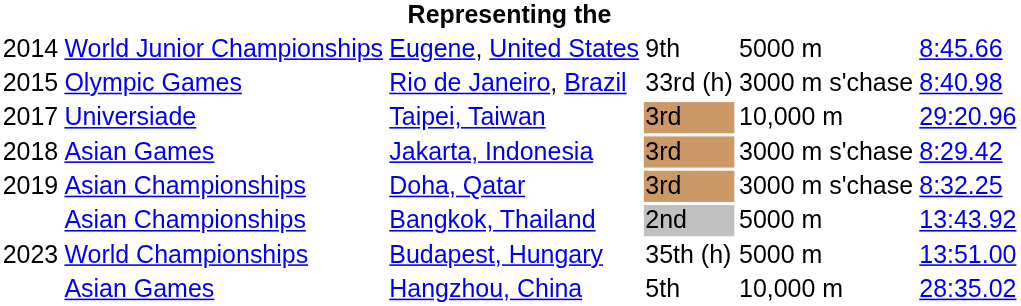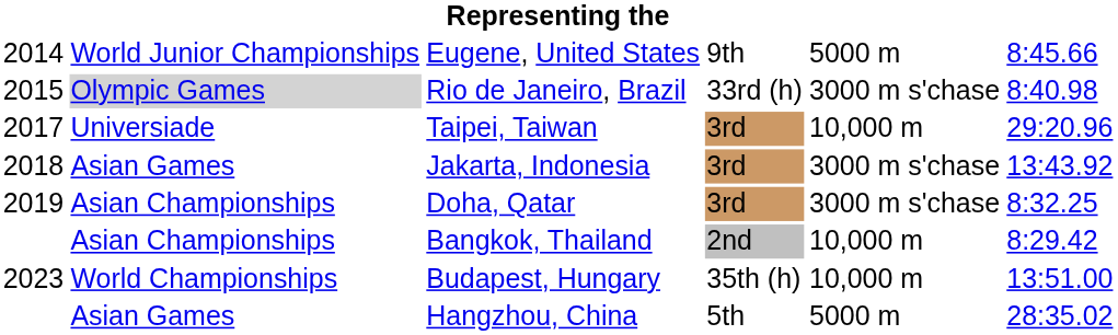Rio de Janeiro, Brazil | column 2: no background -> lightgrey background
Jakarta, Indonesia | column 6: 8:29.42 -> 13:43.92
Bangkok, Thailand | column 5: 5000 m -> 10,000 m
Bangkok, Thailand | column 6: 13:43.92 -> 8:29.42
Budapest, Hungary | column 5: 5000 m -> 10,000 m
Hangzhou, China | column 5: 10,000 m -> 5000 m
